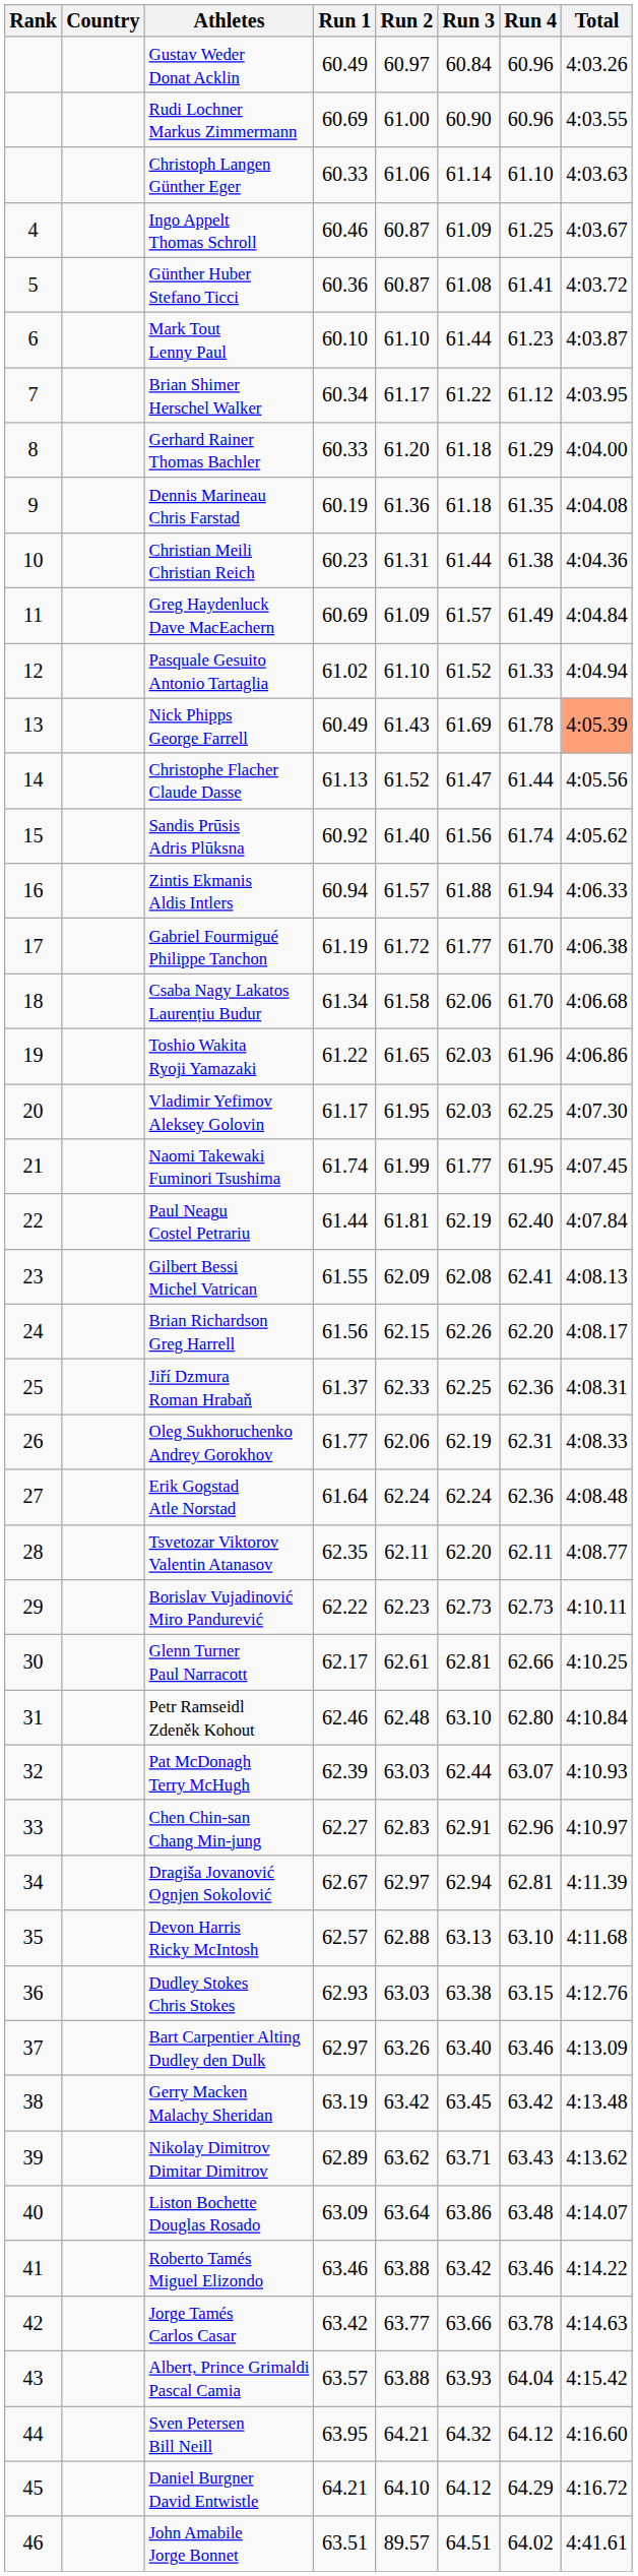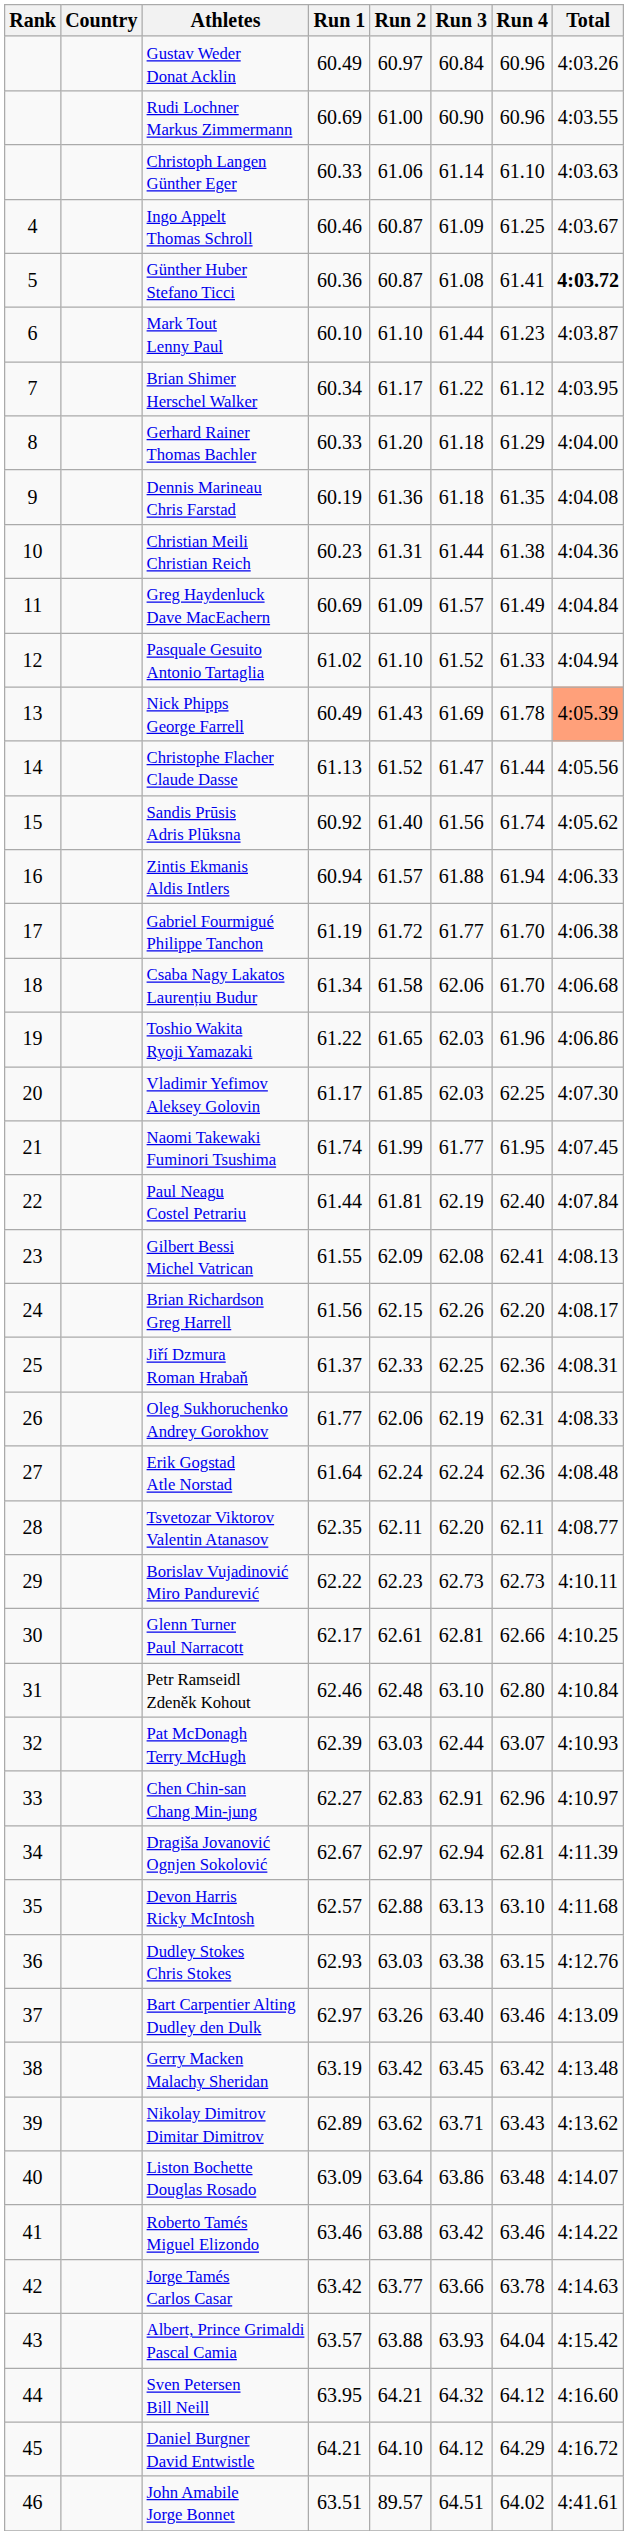Günther Huber Stefano Ticci | Total: normal -> bold
Vladimir Yefimov Aleksey Golovin | Run 2: 61.95 -> 61.85
